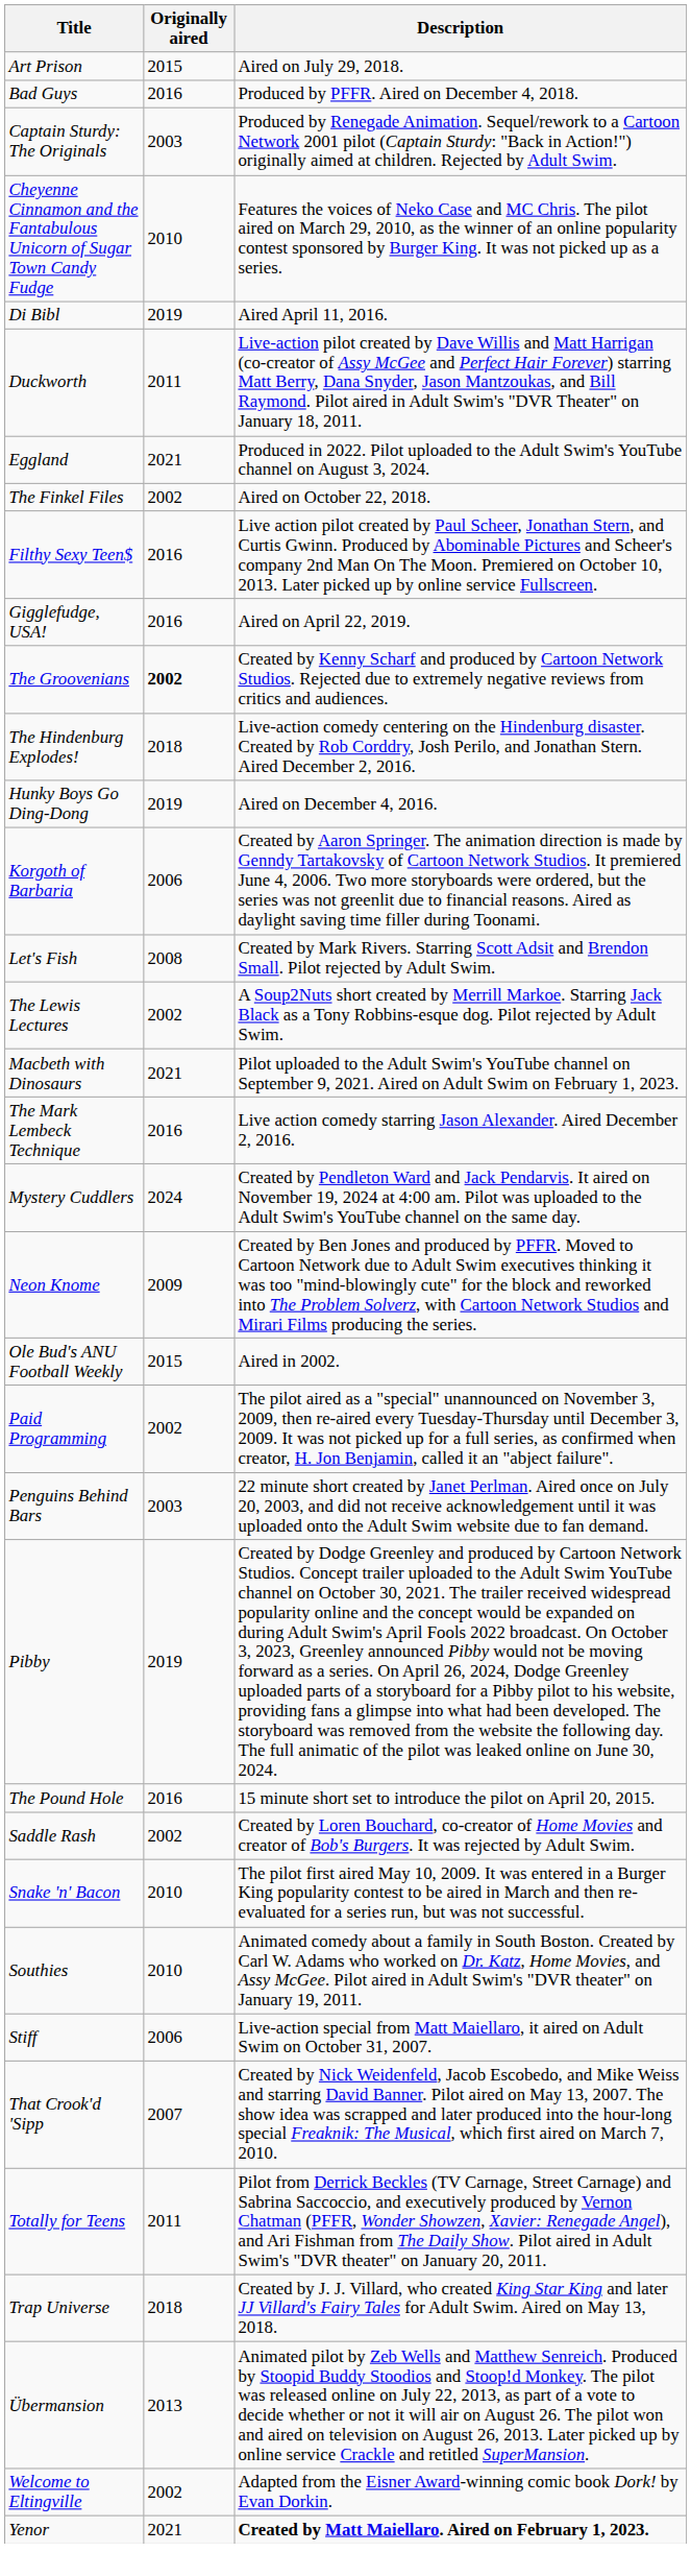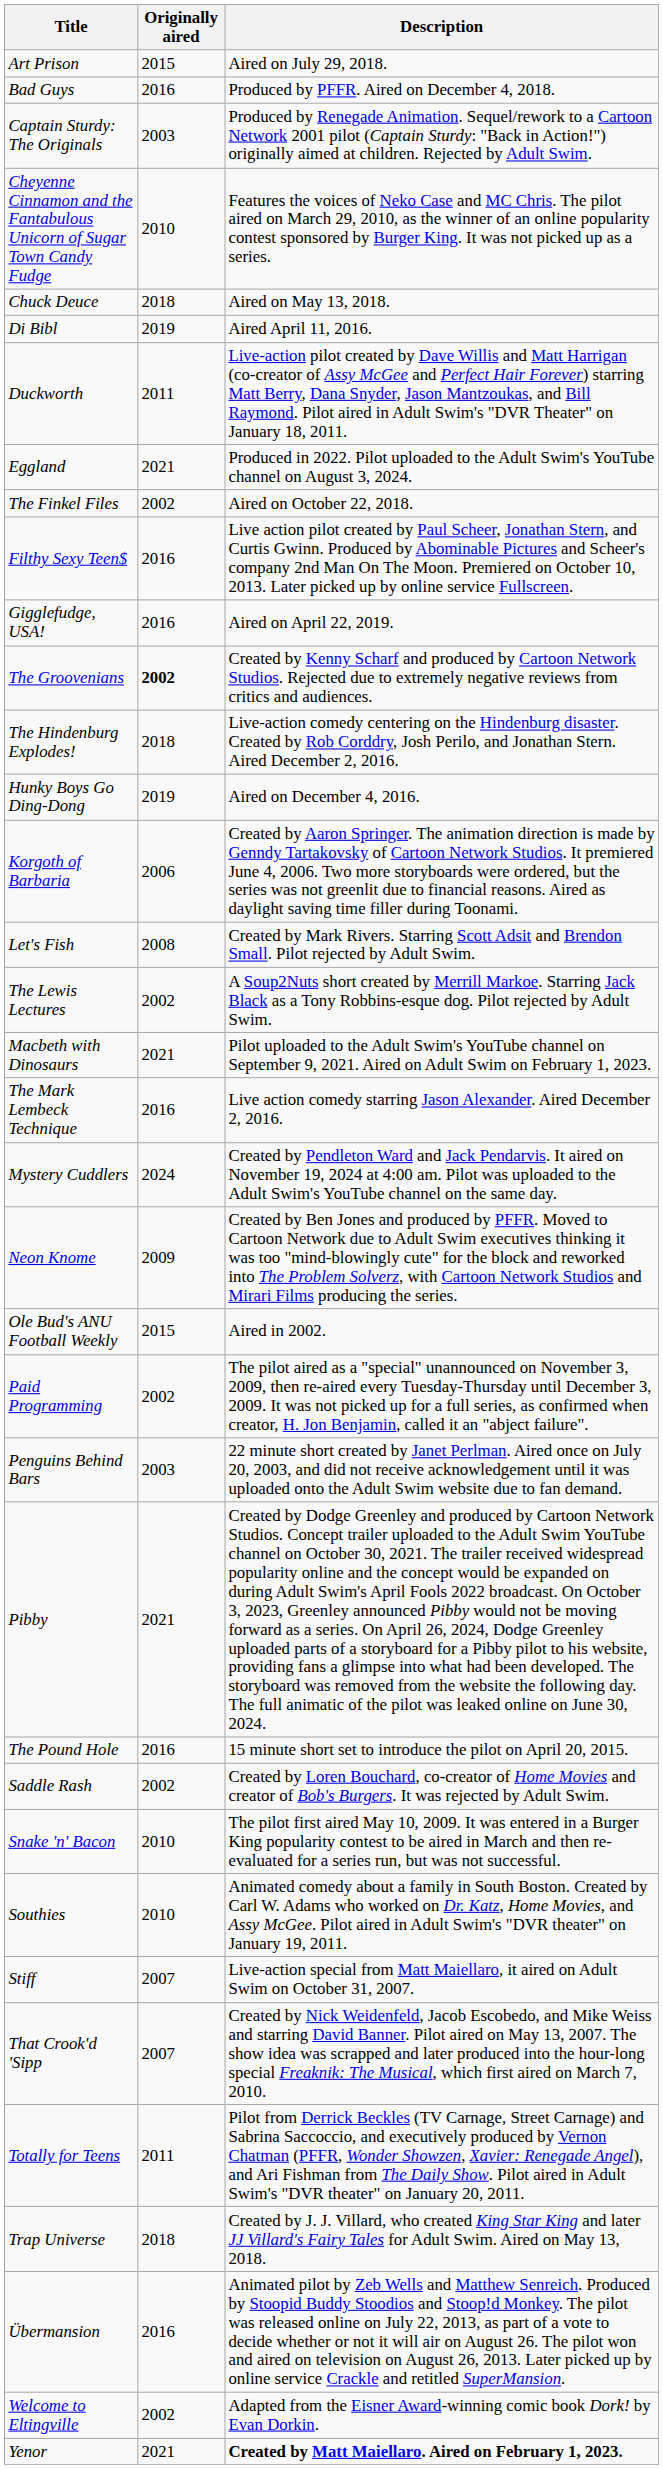+ row: Chuck Deuce | 2018 | Aired on May 13, 2018.
Pibby | Originally aired: 2019 -> 2021
Stiff | Originally aired: 2006 -> 2007
Übermansion | Originally aired: 2013 -> 2016
